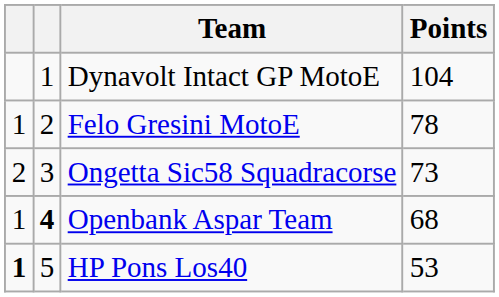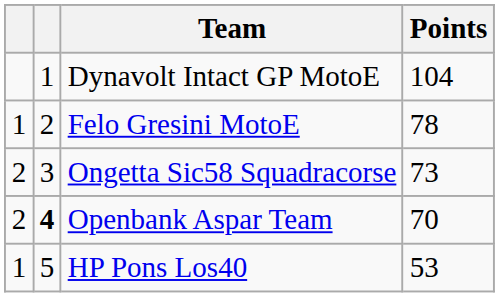Openbank Aspar Team | column 1: 1 -> 2
Openbank Aspar Team | Points: 68 -> 70
HP Pons Los40 | column 1: bold -> normal
